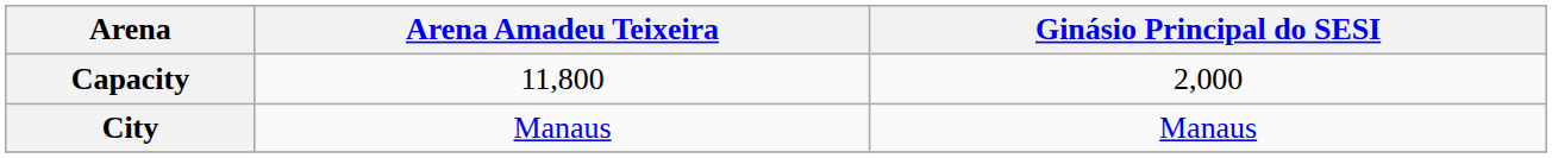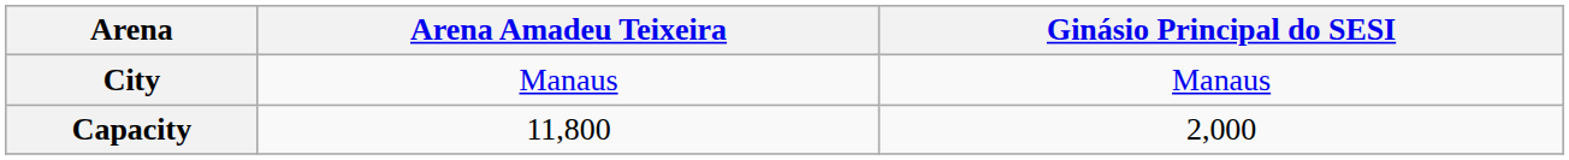rows swapped: City <-> Capacity
